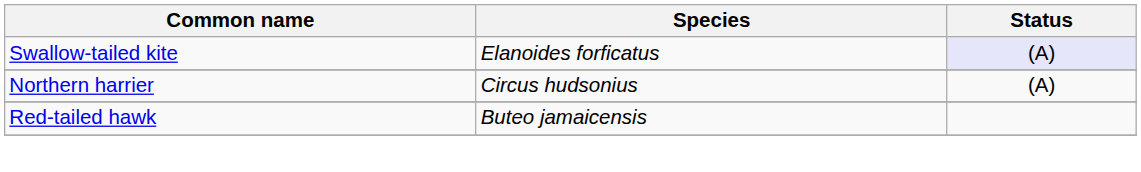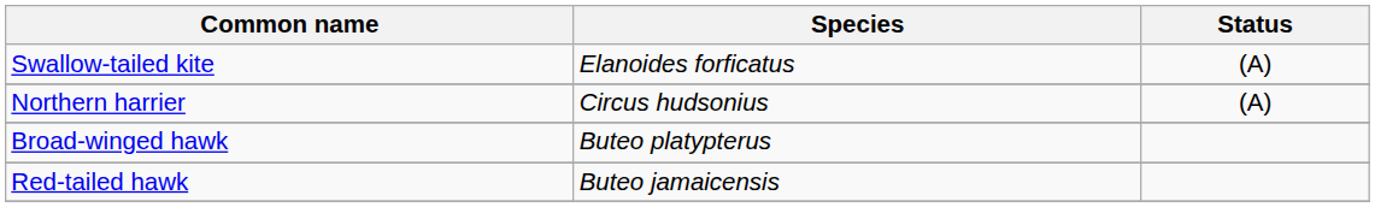Swallow-tailed kite | Status: lavender background -> no background
+ row: Broad-winged hawk | Buteo platypterus
